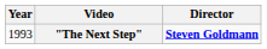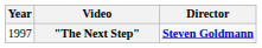"The Next Step" | Year: 1993 -> 1997
